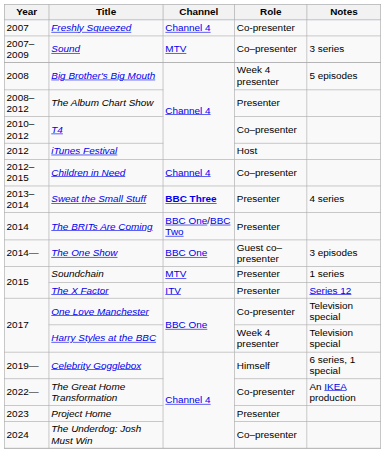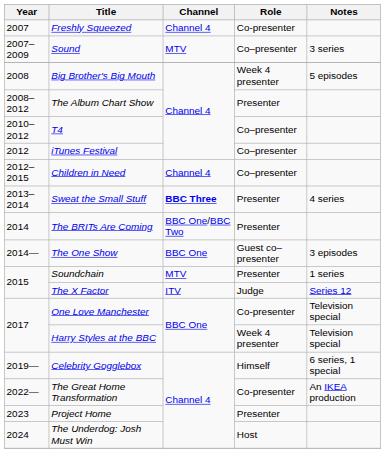iTunes Festival | Role: Host -> Co–presenter
The X Factor | Role: Presenter -> Judge
The Underdog: Josh Must Win | Role: Co–presenter -> Host
